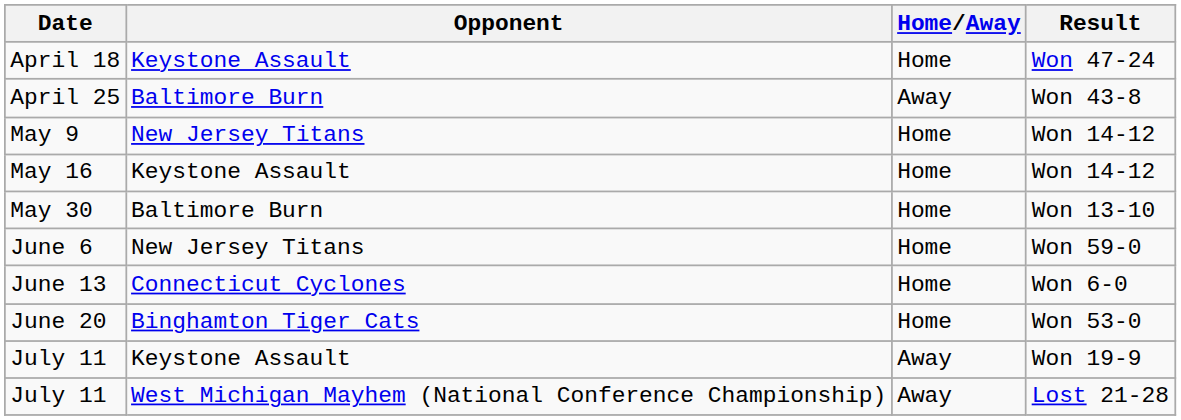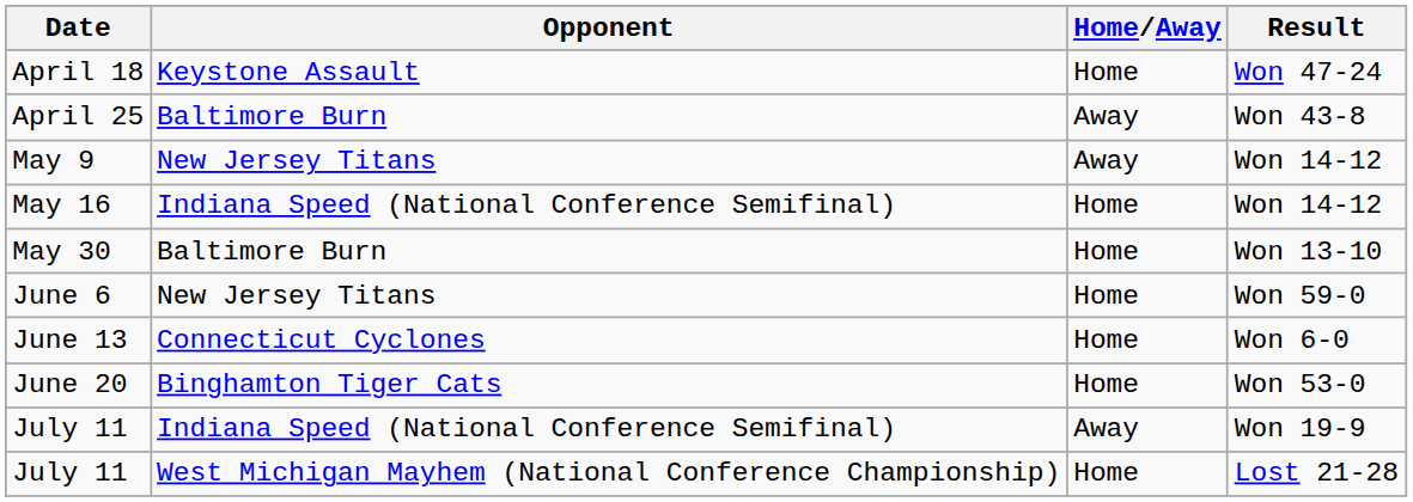May 9 | Home/Away: Home -> Away
May 16 | Opponent: Keystone Assault -> Indiana Speed (National Conference Semifinal)
July 11 / Won 19-9 | Opponent: Keystone Assault -> Indiana Speed (National Conference Semifinal)
July 11 / Lost 21-28 | Home/Away: Away -> Home
